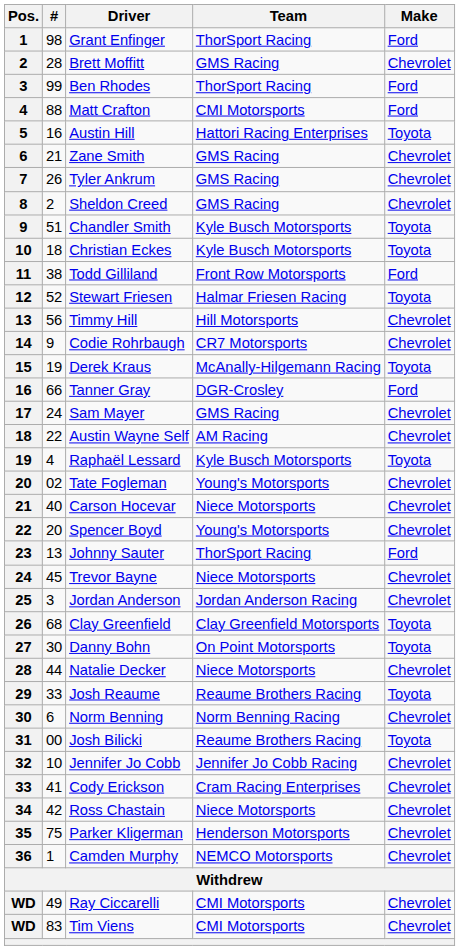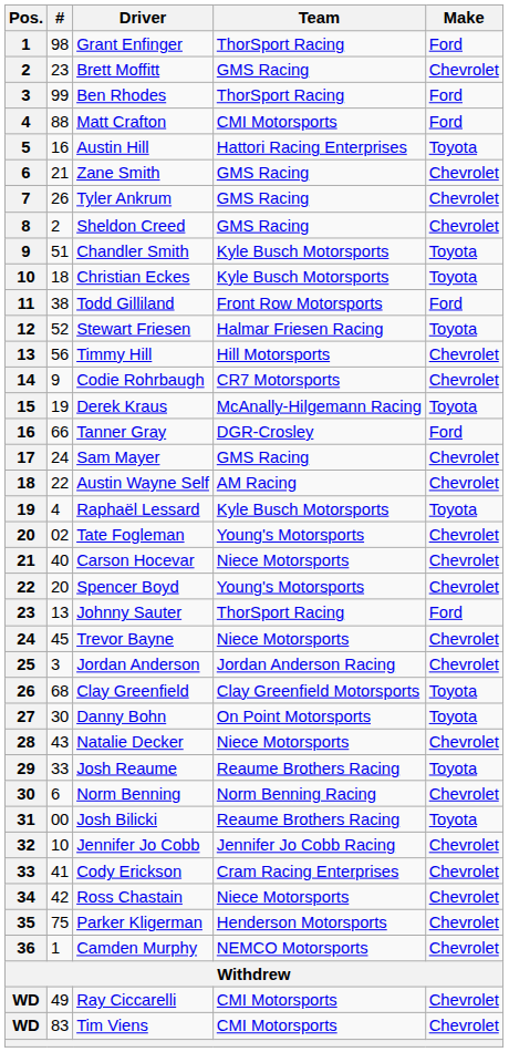Brett Moffitt | #: 28 -> 23
Natalie Decker | #: 44 -> 43
